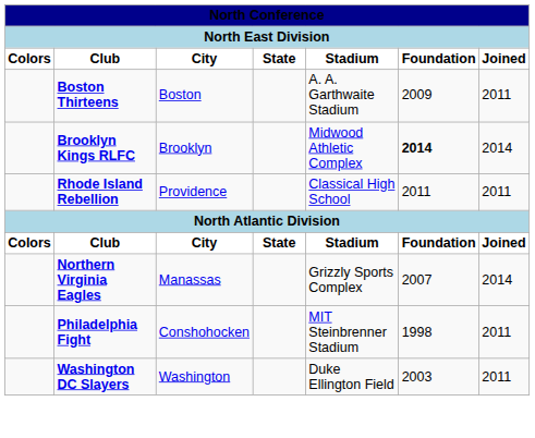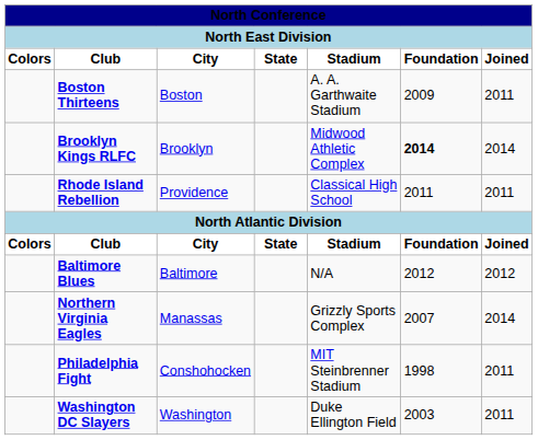+ row: Baltimore Blues | Baltimore | N/A | 2012 | 2012
